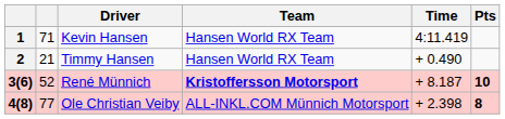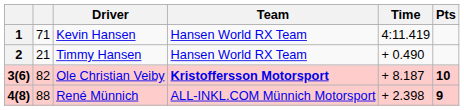3(6) | column 2: 52 -> 82
3(6) | Driver: René Münnich -> Ole Christian Veiby
4(8) | column 2: 77 -> 88
4(8) | Driver: Ole Christian Veiby -> René Münnich
4(8) | Pts: 8 -> 9
